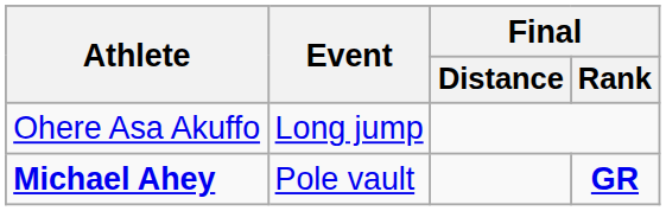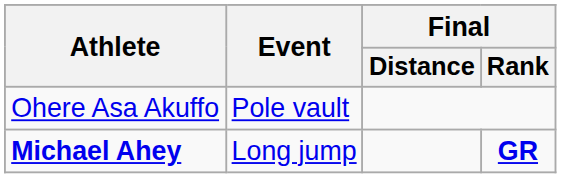Ohere Asa Akuffo | Event: Long jump -> Pole vault
Michael Ahey | Event: Pole vault -> Long jump
